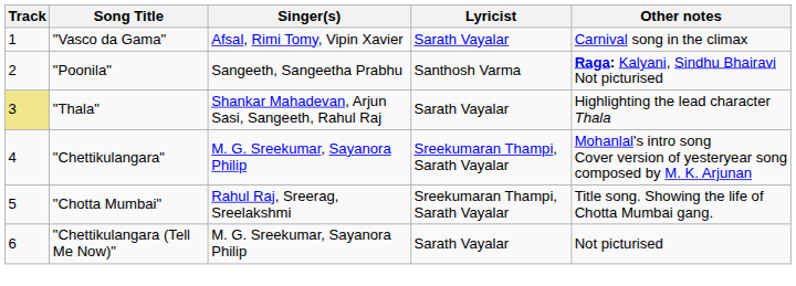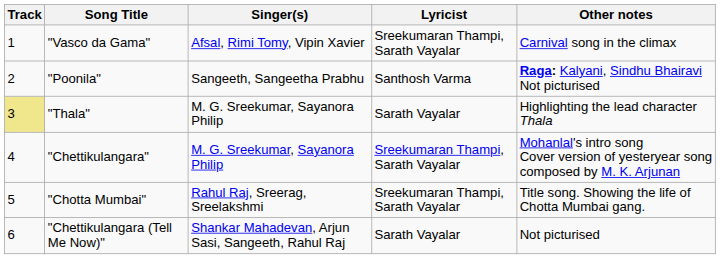"Vasco da Gama" | Lyricist: Sarath Vayalar -> Sreekumaran Thampi, Sarath Vayalar
"Thala" | Singer(s): Shankar Mahadevan, Arjun Sasi, Sangeeth, Rahul Raj -> M. G. Sreekumar, Sayanora Philip
"Chettikulangara (Tell Me Now)" | Singer(s): M. G. Sreekumar, Sayanora Philip -> Shankar Mahadevan, Arjun Sasi, Sangeeth, Rahul Raj
